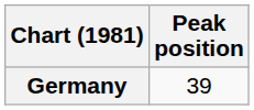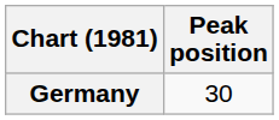Germany | Peak position: 39 -> 30
